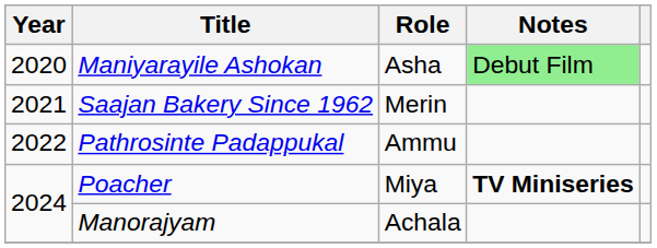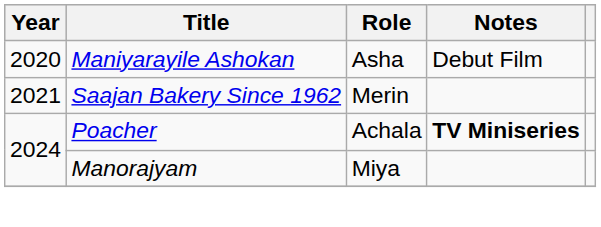Maniyarayile Ashokan | Notes: lightgreen background -> no background
- row: 2022 | Pathrosinte Padappukal | Ammu
Poacher | Role: Miya -> Achala
Manorajyam | Role: Achala -> Miya
